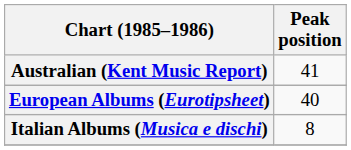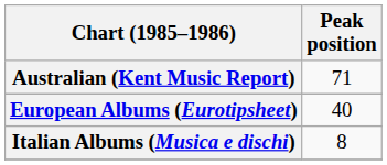Australian (Kent Music Report) | Peak position: 41 -> 71
